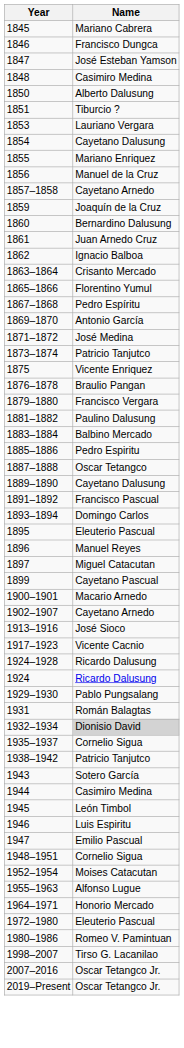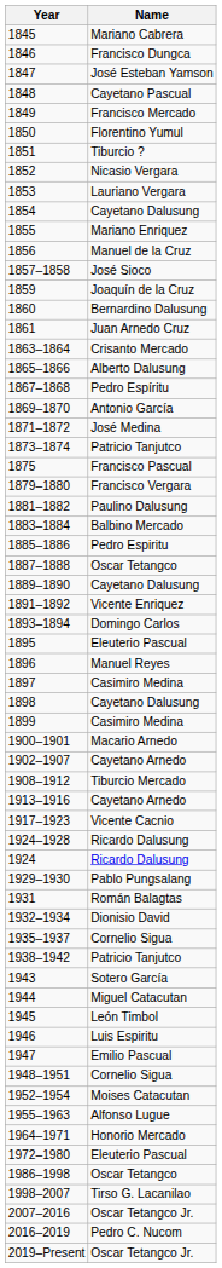1848 | Name: Casimiro Medina -> Cayetano Pascual
+ row: 1849 | Francisco Mercado
1850 | Name: Alberto Dalusung -> Florentino Yumul
+ row: 1852 | Nicasio Vergara
1857–1858 | Name: Cayetano Arnedo -> José Sioco
- row: 1862 | Ignacio Balboa
1865–1866 | Name: Florentino Yumul -> Alberto Dalusung
1875 | Name: Vicente Enriquez -> Francisco Pascual
- row: 1876–1878 | Braulio Pangan
1891–1892 | Name: Francisco Pascual -> Vicente Enriquez
1897 | Name: Miguel Catacutan -> Casimiro Medina
+ row: 1898 | Cayetano Dalusung
1899 | Name: Cayetano Pascual -> Casimiro Medina
+ row: 1908–1912 | Tiburcio Mercado
1913–1916 | Name: José Sioco -> Cayetano Arnedo
1932–1934 | Name: lightgrey background -> no background
1944 | Name: Casimiro Medina -> Miguel Catacutan
- row: 1980–1986 | Romeo V. Pamintuan
+ row: 1986–1998 | Oscar Tetangco
+ row: 2016–2019 | Pedro C. Nucom
